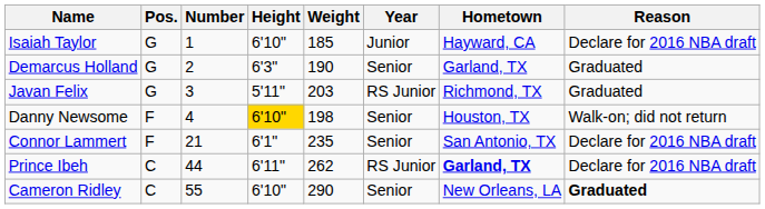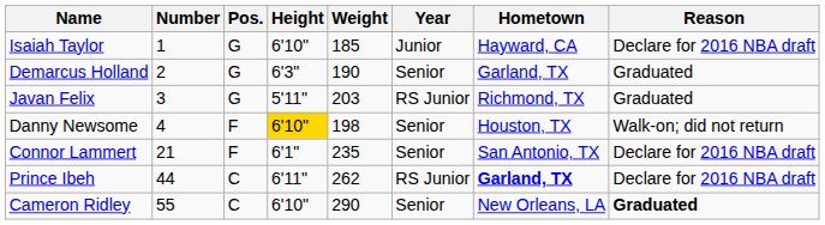columns swapped: Number <-> Pos.
